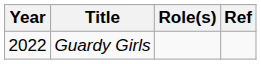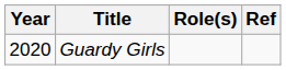Guardy Girls | Year: 2022 -> 2020
